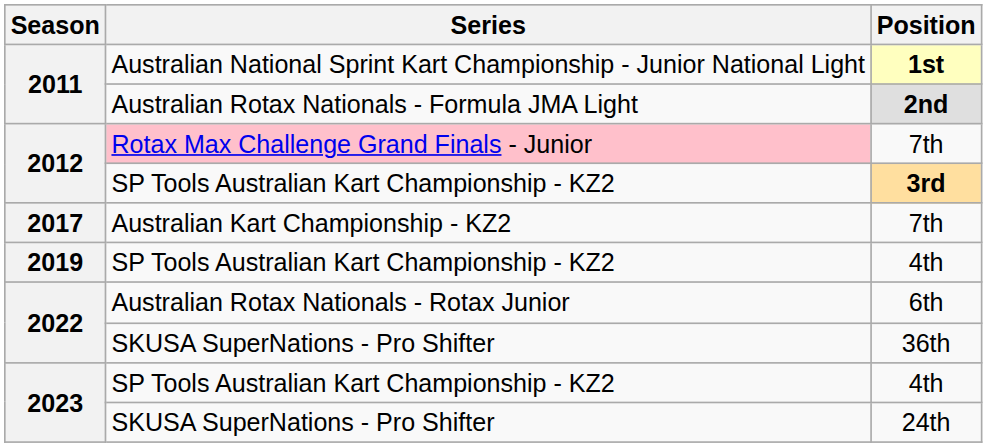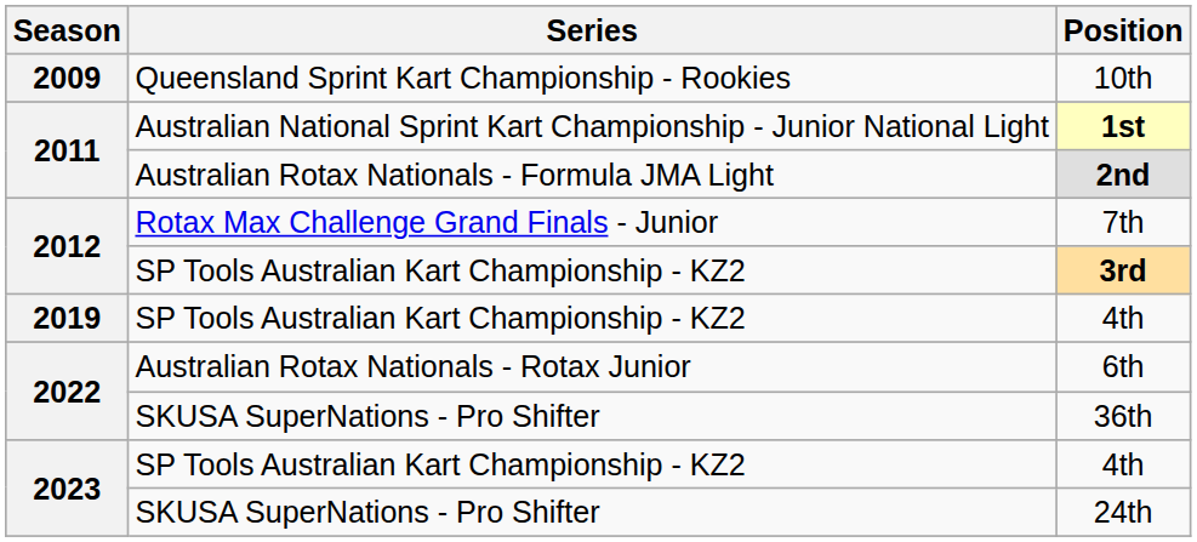+ row: 2009 | Queensland Sprint Kart Championship - Rookies | 10th
2012 / 7th | Series: pink background -> no background
- row: 2017 | Australian Kart Championship - KZ2 | 7th
